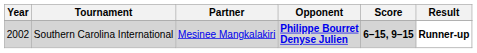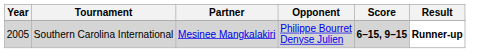Southern Carolina International | Year: 2002 -> 2005
Southern Carolina International | Opponent: bold -> normal
